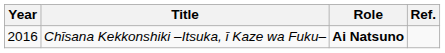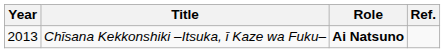Chīsana Kekkonshiki –Itsuka, ī Kaze wa Fuku– | Year: 2016 -> 2013
